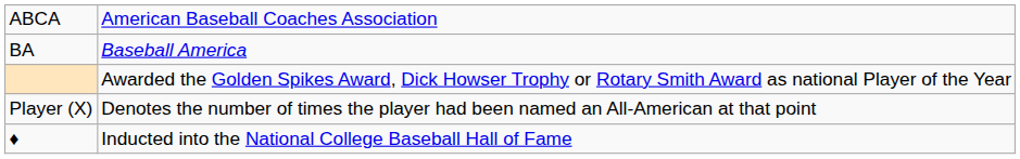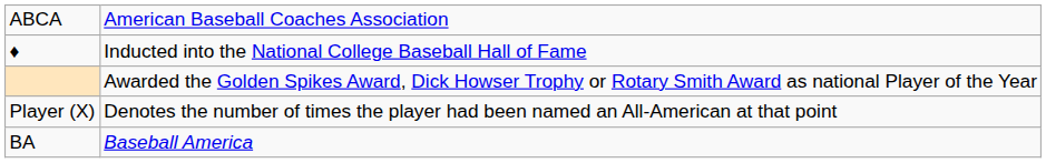rows swapped: BA <-> ♦
